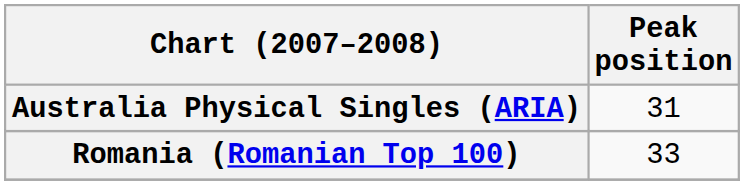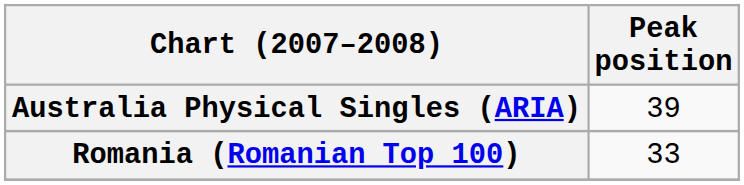Australia Physical Singles (ARIA) | Peak position: 31 -> 39
